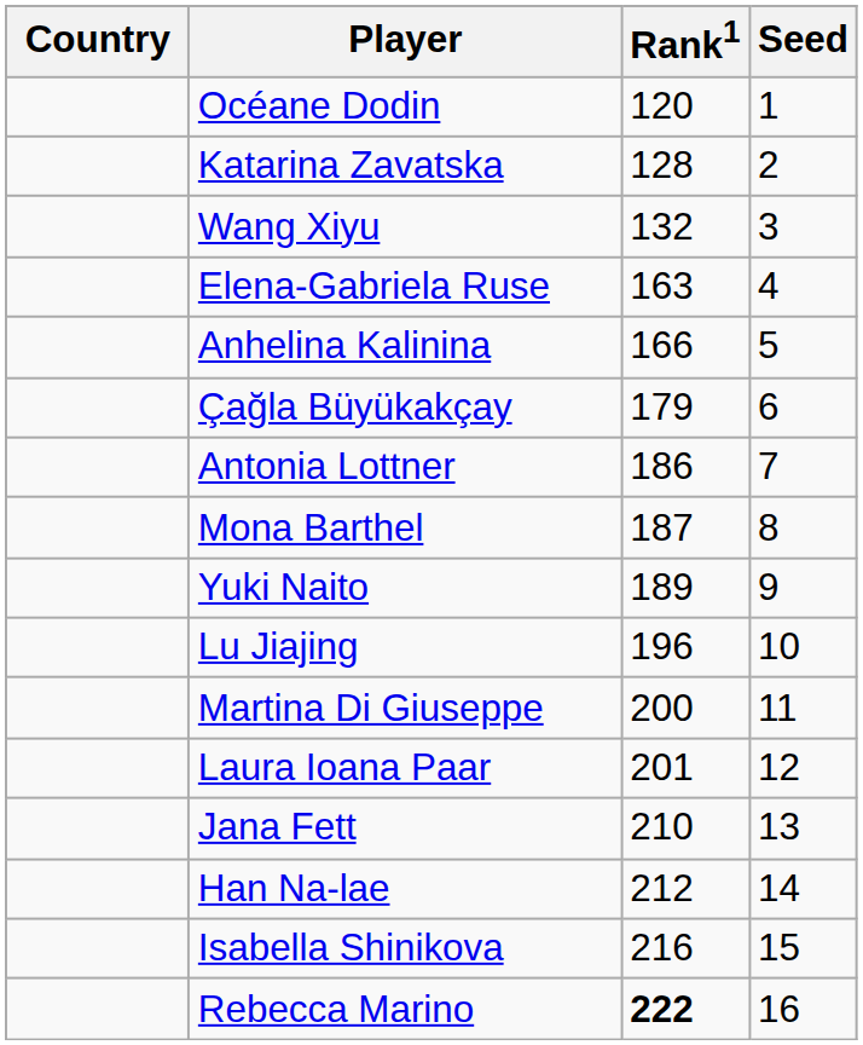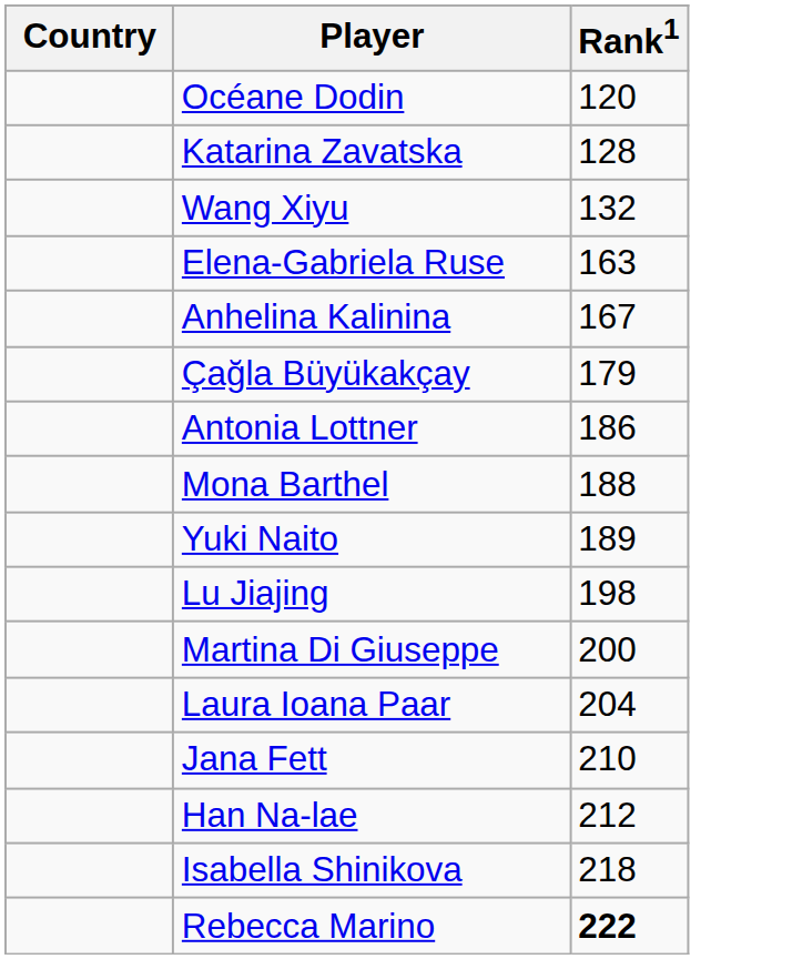- column: Seed | 1 | 2 | 3 | 4 | 5 | 6 | 7 | 8 | 9 | 10 | 11 | 12 | 13 | 14 | 15 | 16
Anhelina Kalinina | Rank1: 166 -> 167
Mona Barthel | Rank1: 187 -> 188
Lu Jiajing | Rank1: 196 -> 198
Laura Ioana Paar | Rank1: 201 -> 204
Isabella Shinikova | Rank1: 216 -> 218
